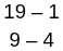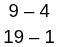rows swapped: 9 – 4 <-> 19 – 1
